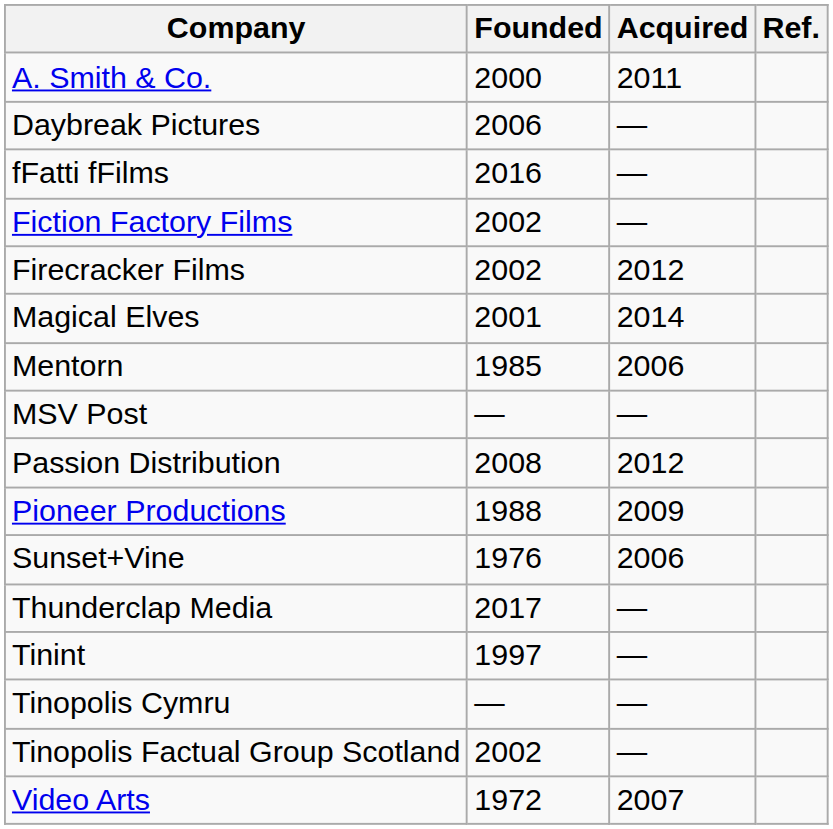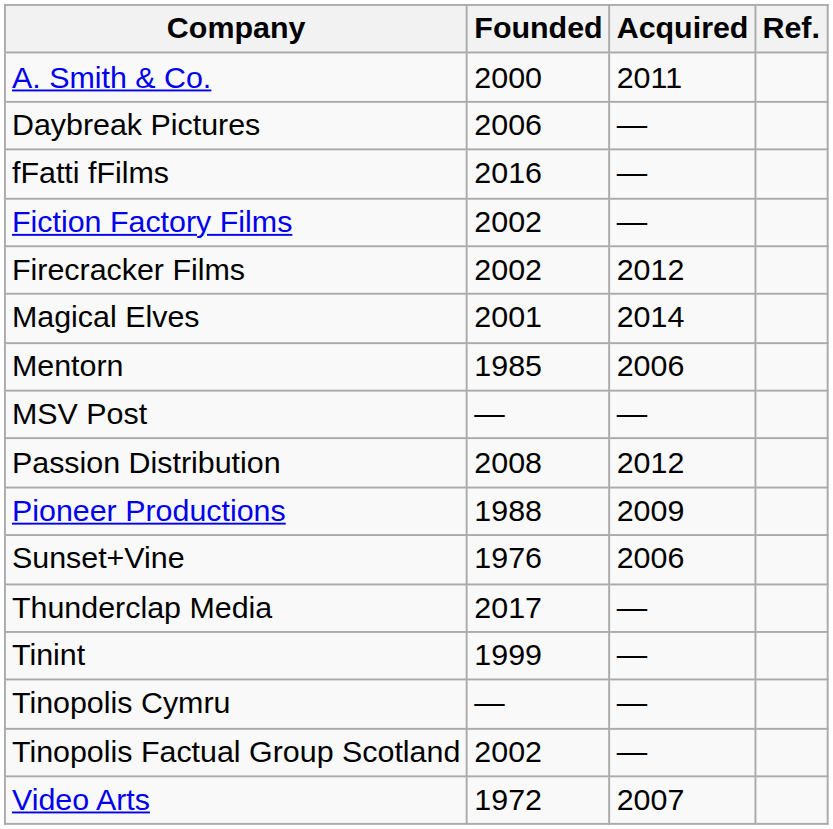Tinint | Founded: 1997 -> 1999
